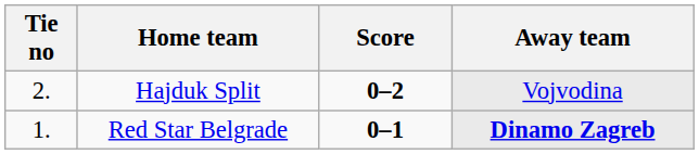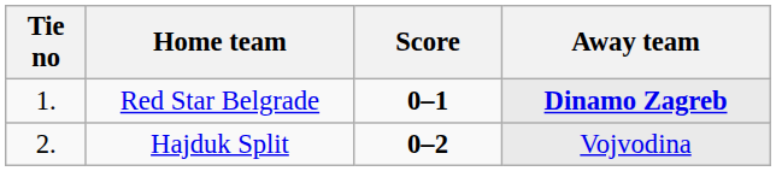rows swapped: Red Star Belgrade <-> Hajduk Split
